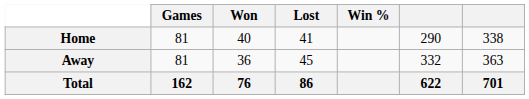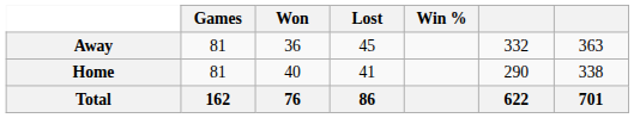rows swapped: Home <-> Away
